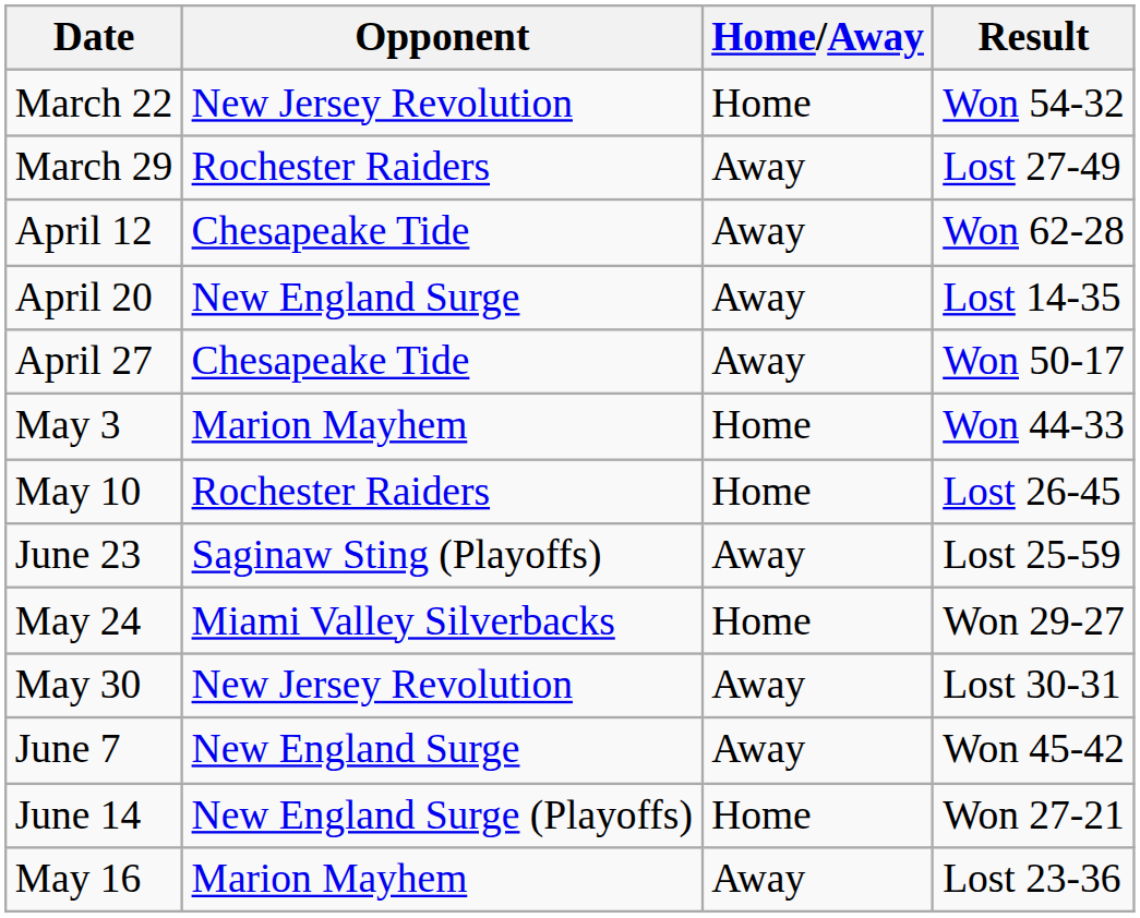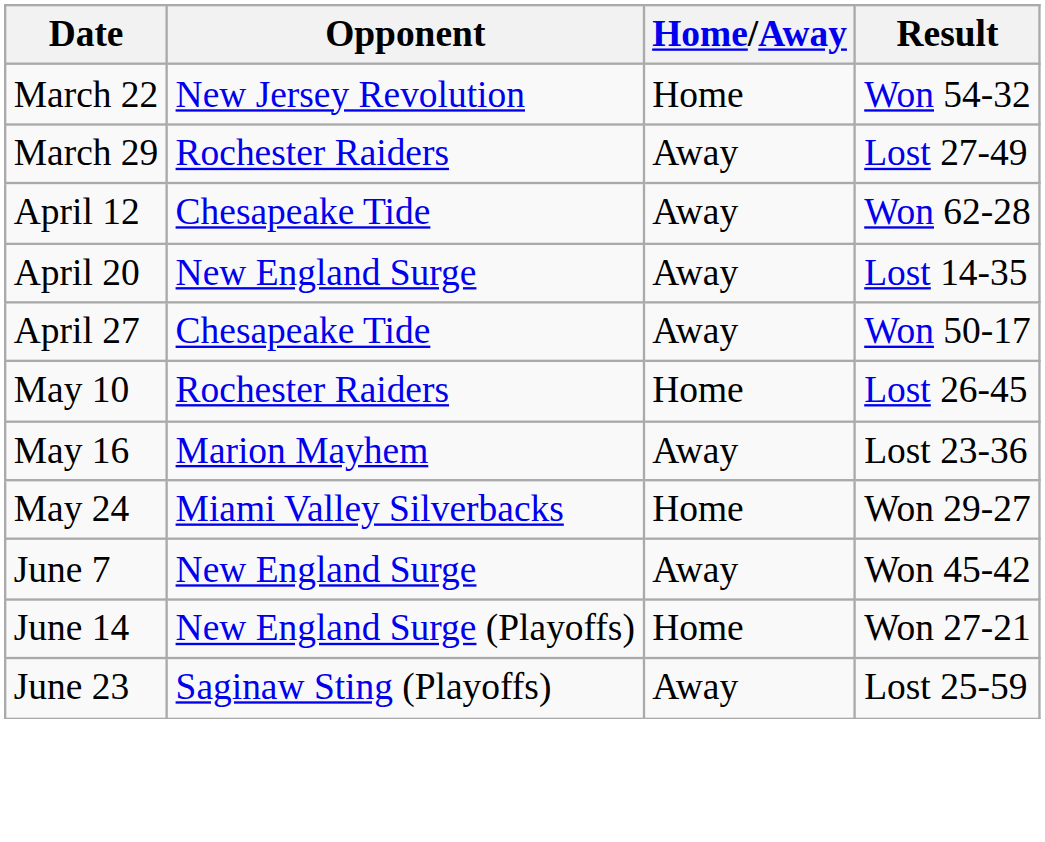- row: May 3 | Marion Mayhem | Home | Won 44-33
rows swapped: May 16 <-> June 23
- row: May 30 | New Jersey Revolution | Away | Lost 30-31
